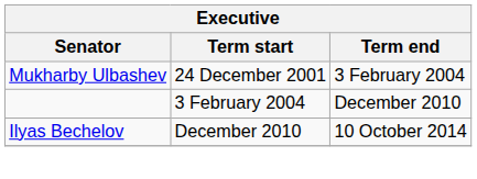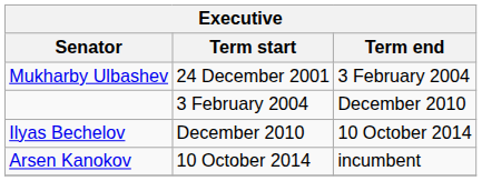+ row: Arsen Kanokov | 10 October 2014 | incumbent
